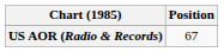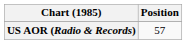US AOR (Radio & Records) | Position: 67 -> 57
